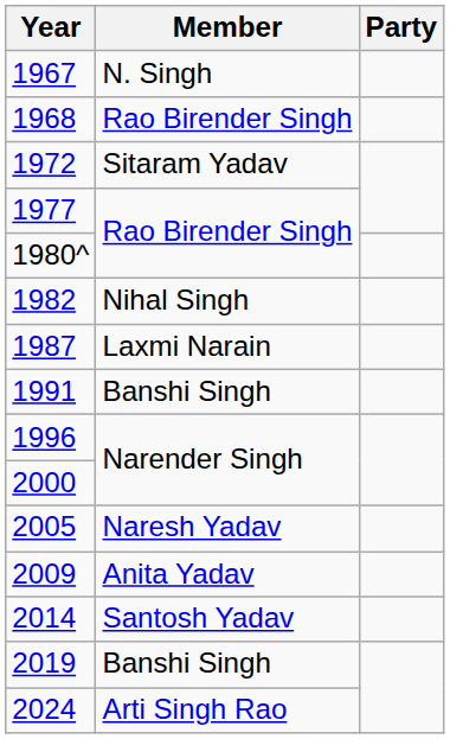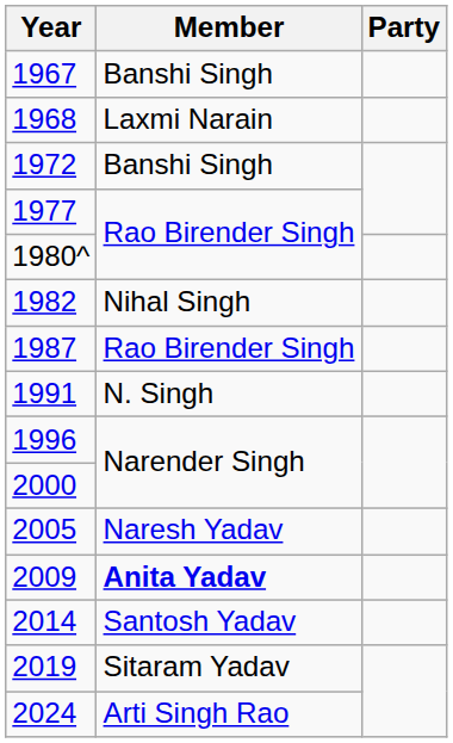1967 | Member: N. Singh -> Banshi Singh
1968 | Member: Rao Birender Singh -> Laxmi Narain
1972 | Member: Sitaram Yadav -> Banshi Singh
1987 | Member: Laxmi Narain -> Rao Birender Singh
1991 | Member: Banshi Singh -> N. Singh
2009 | Member: normal -> bold
2019 | Member: Banshi Singh -> Sitaram Yadav
